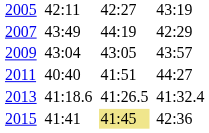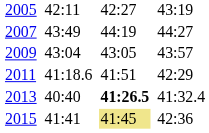2007 | column 7: 42:29 -> 44:27
2011 | column 3: 40:40 -> 41:18.6
2011 | column 7: 44:27 -> 42:29
2013 | column 3: 41:18.6 -> 40:40
2013 | column 5: normal -> bold
